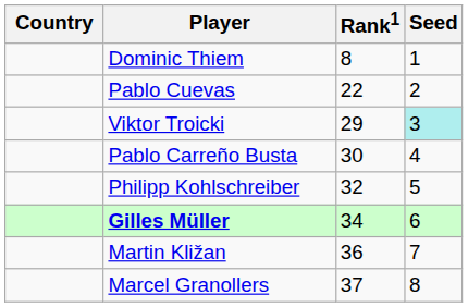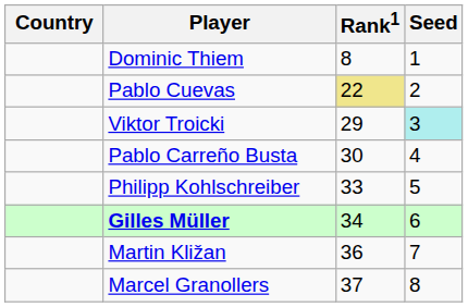Pablo Cuevas | Rank1: no background -> khaki background
Philipp Kohlschreiber | Rank1: 32 -> 33
